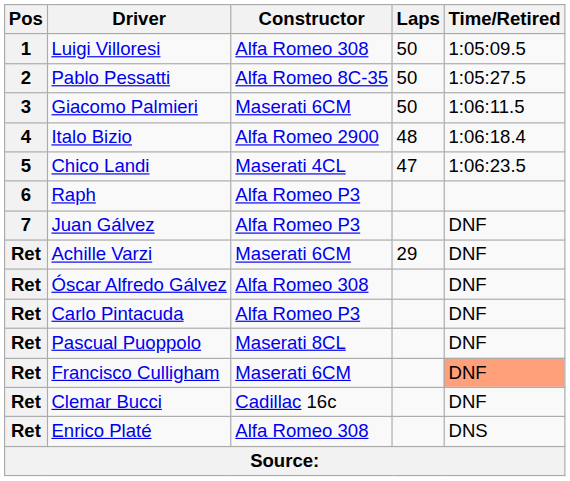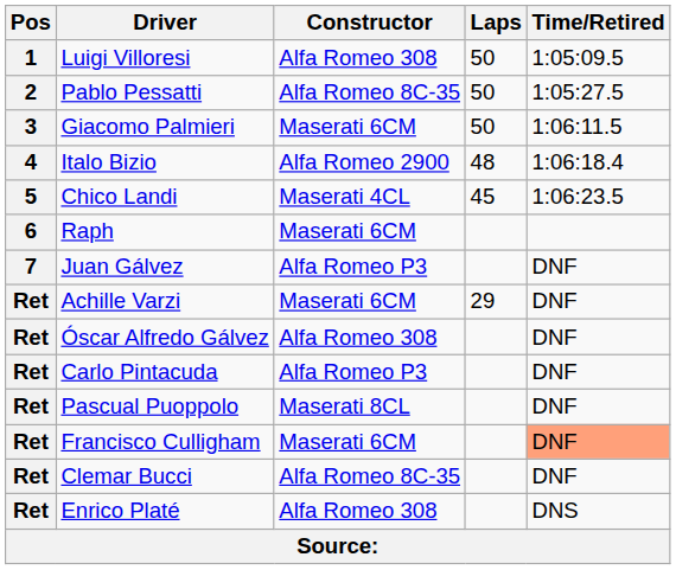Chico Landi | Laps: 47 -> 45
Raph | Constructor: Alfa Romeo P3 -> Maserati 6CM
Clemar Bucci | Constructor: Cadillac 16c -> Alfa Romeo 8C-35
